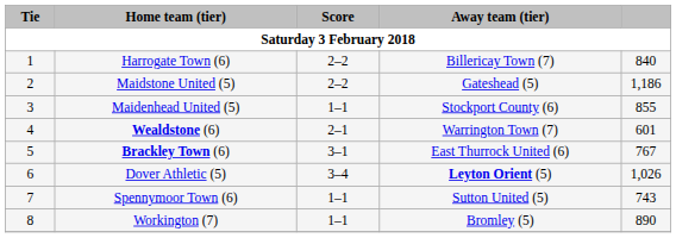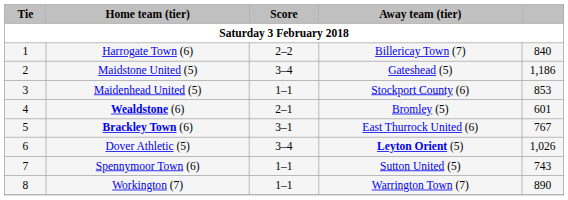Maidstone United (5) | Score: 2–2 -> 3–4
Maidenhead United (5) | column 5: 855 -> 853
Wealdstone (6) | Away team (tier): Warrington Town (7) -> Bromley (5)
Workington (7) | Away team (tier): Bromley (5) -> Warrington Town (7)
